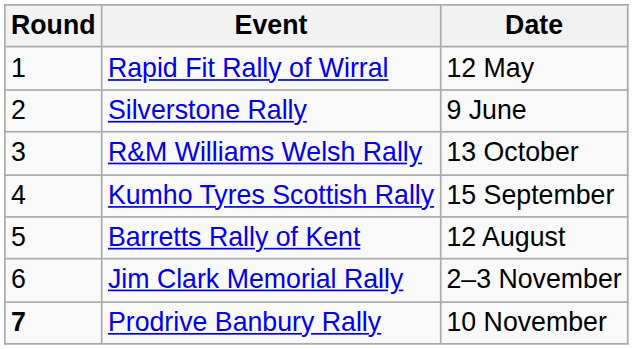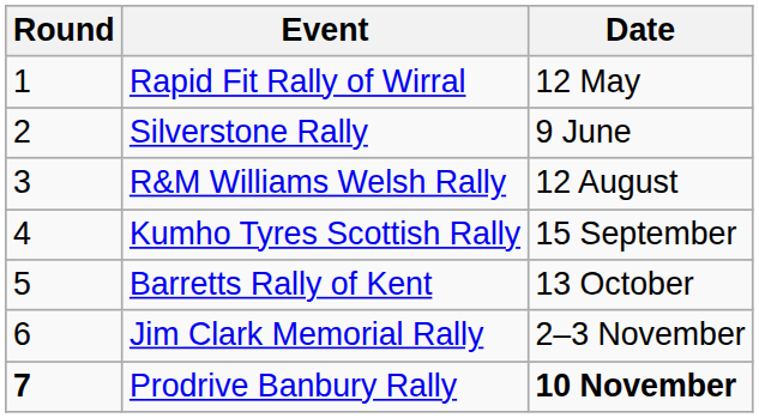R&M Williams Welsh Rally | Date: 13 October -> 12 August
Barretts Rally of Kent | Date: 12 August -> 13 October
Prodrive Banbury Rally | Date: normal -> bold
